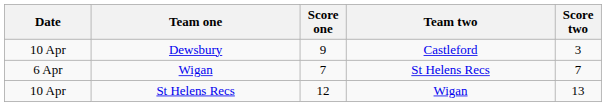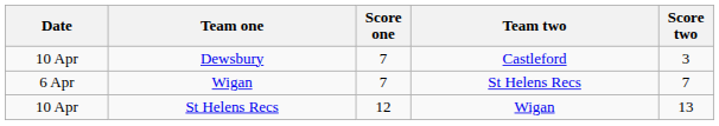Dewsbury | Score one: 9 -> 7
